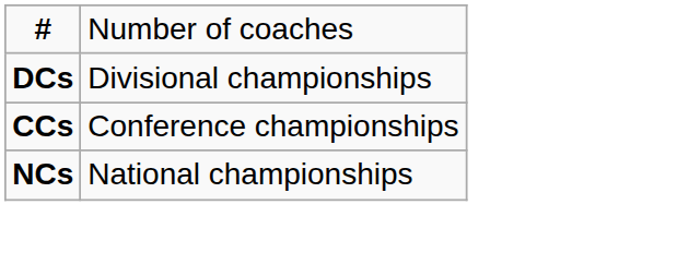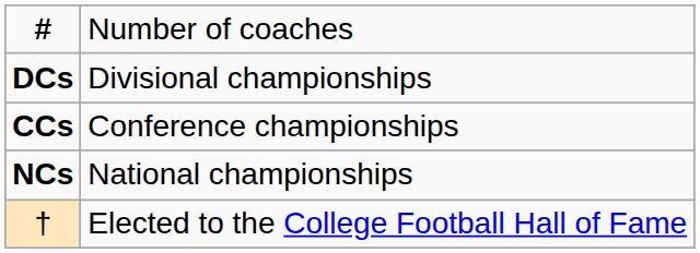+ row: † | Elected to the College Football Hall of Fame
